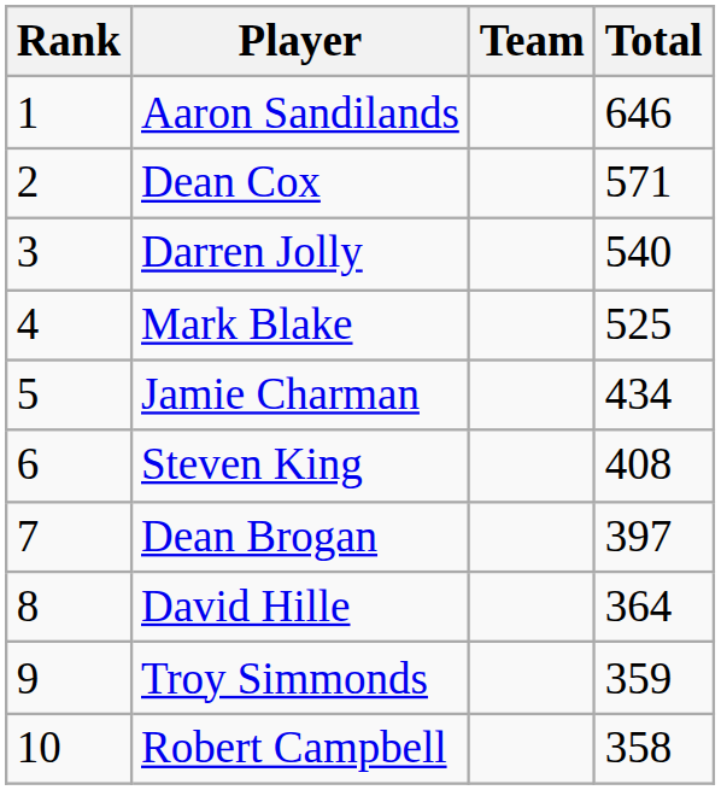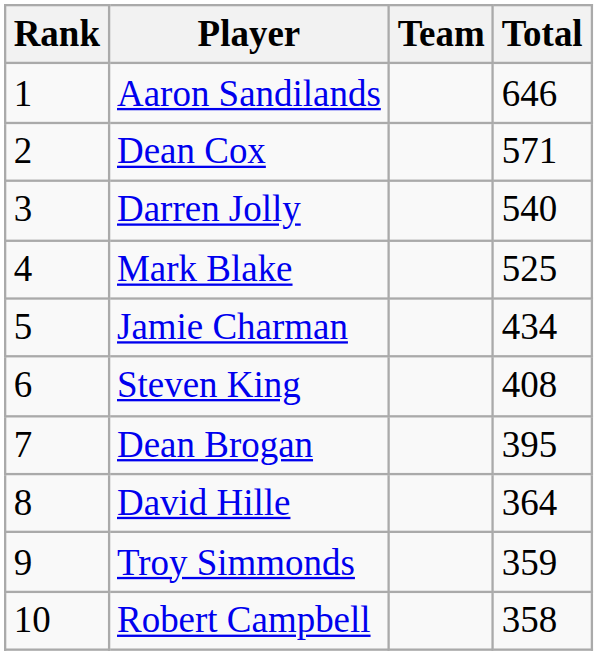Dean Brogan | Total: 397 -> 395
